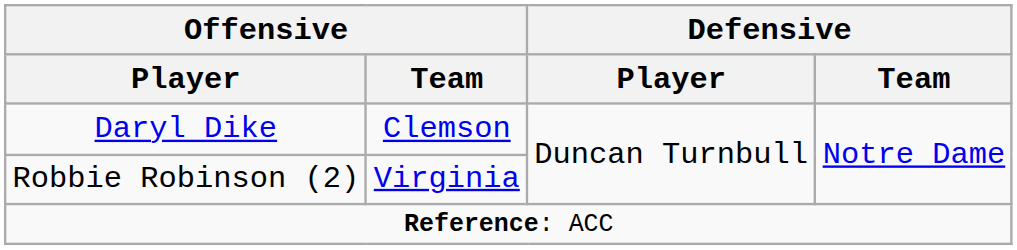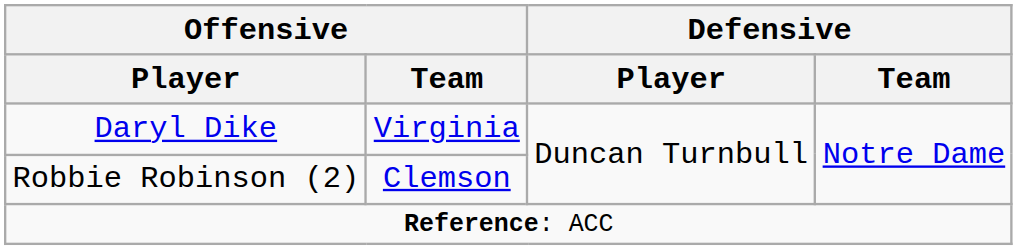Daryl Dike | Offensive / Team: Clemson -> Virginia
Robbie Robinson (2) | Offensive / Team: Virginia -> Clemson
